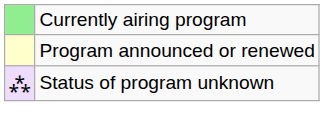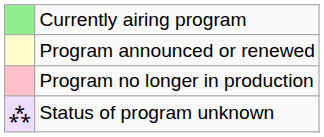+ row: Program no longer in production
